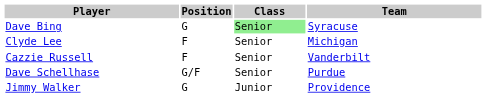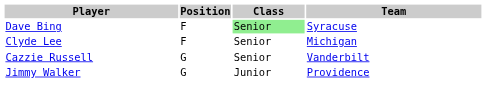Dave Bing | Position: G -> F
Cazzie Russell | Position: F -> G
- row: Dave Schellhase | G/F | Senior | Purdue
